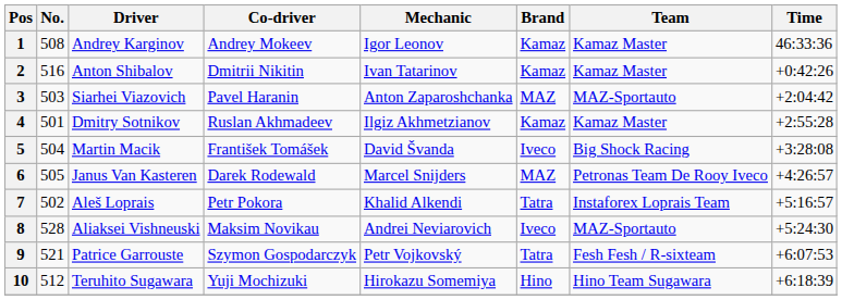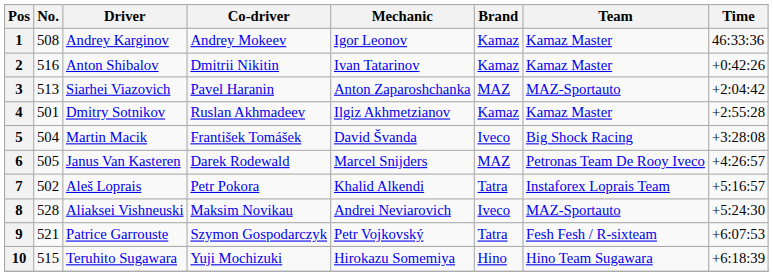3 | No.: 503 -> 513
10 | No.: 512 -> 515
